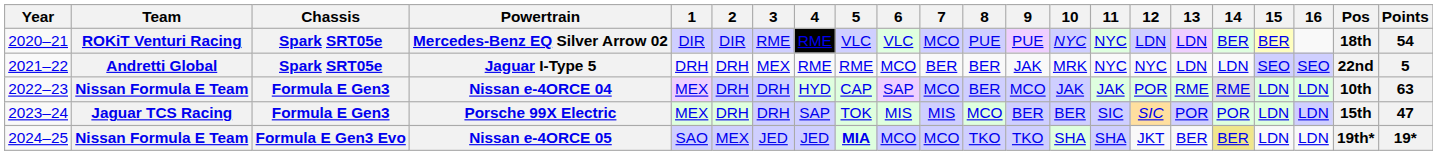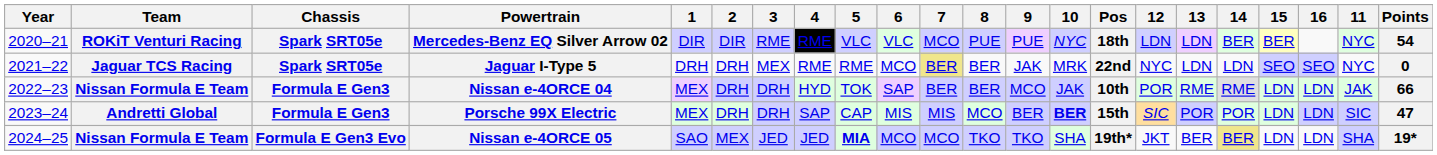columns swapped: 11 <-> Pos
Jaguar I-Type 5 | Team: Andretti Global -> Jaguar TCS Racing
Jaguar I-Type 5 | 7: no background -> khaki background
Jaguar I-Type 5 | Points: 5 -> 0
Nissan e-4ORCE 04 | 5: CAP -> TOK
Nissan e-4ORCE 04 | 7: MCO -> BER
Nissan e-4ORCE 04 | Points: 63 -> 66
Porsche 99X Electric | Team: Jaguar TCS Racing -> Andretti Global
Porsche 99X Electric | 5: TOK -> CAP
Porsche 99X Electric | 10: normal -> bold
